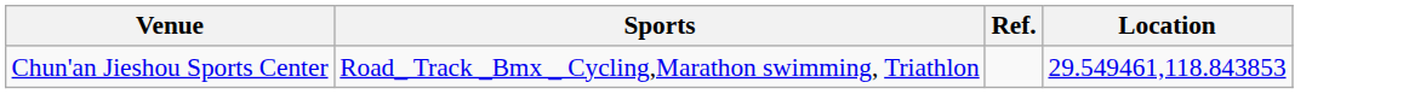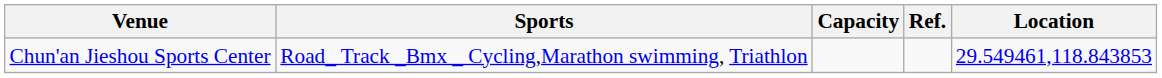+ column: Capacity
